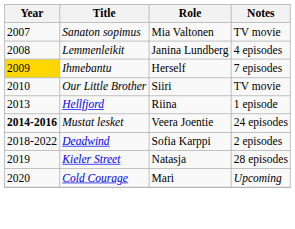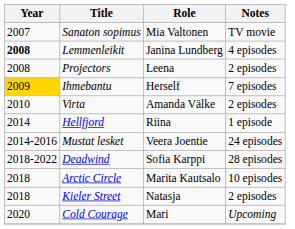Lemmenleikit | Year: normal -> bold
+ row: 2008 | Projectors | Leena | 2 episodes
- row: 2010 | Our Little Brother | Siiri | TV movie
+ row: 2010 | Virta | Amanda Välke | 2 episodes
Hellfjord | Year: 2013 -> 2014
Mustat lesket | Year: bold -> normal
Deadwind | Notes: 2 episodes -> 28 episodes
+ row: 2018 | Arctic Circle | Marita Kautsalo | 10 episodes
Kieler Street | Year: 2019 -> 2018
Kieler Street | Notes: 28 episodes -> 2 episodes
